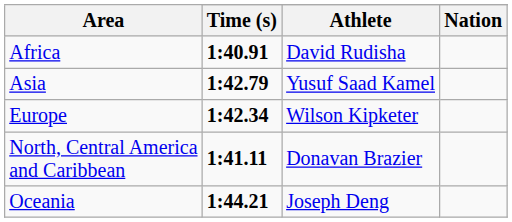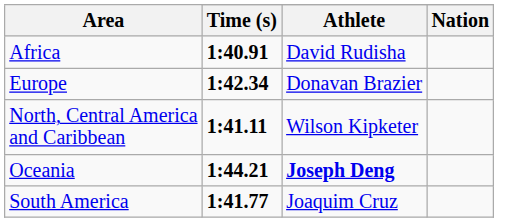- row: Asia | 1:42.79 | Yusuf Saad Kamel
Europe | Athlete: Wilson Kipketer -> Donavan Brazier
North, Central America and Caribbean | Athlete: Donavan Brazier -> Wilson Kipketer
Oceania | Athlete: normal -> bold
+ row: South America | 1:41.77 | Joaquim Cruz
